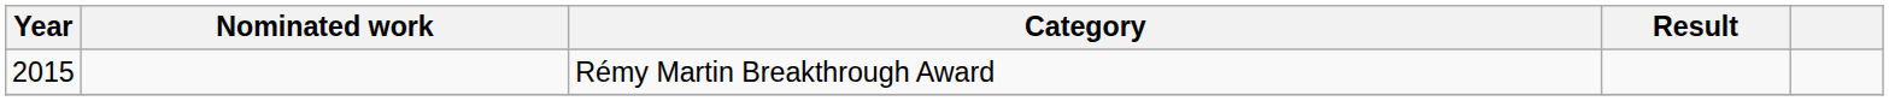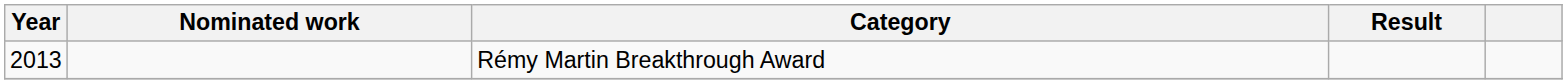Rémy Martin Breakthrough Award | Year: 2015 -> 2013
